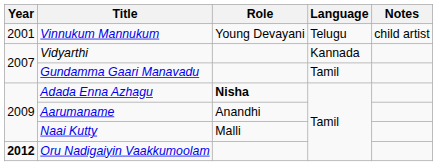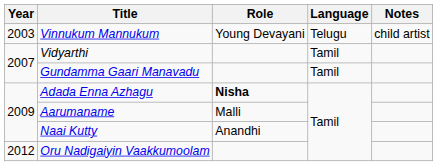Vinnukum Mannukum | Year: 2001 -> 2003
Vidyarthi | Language: Kannada -> Tamil
Aarumaname | Role: Anandhi -> Malli
Naai Kutty | Role: Malli -> Anandhi
Oru Nadigaiyin Vaakkumoolam | Year: bold -> normal
